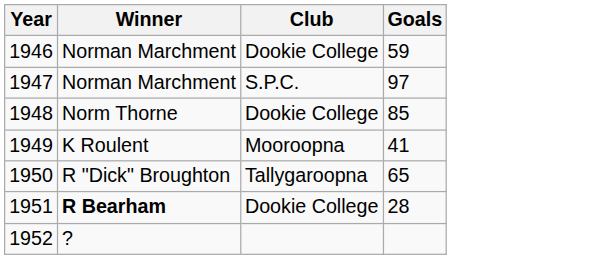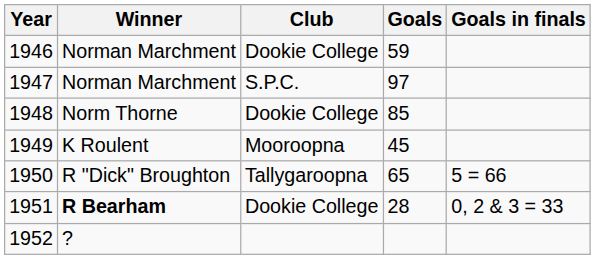+ column: Goals in finals | 5 = 66 | 0, 2 & 3 = 33
1949 | Goals: 41 -> 45
